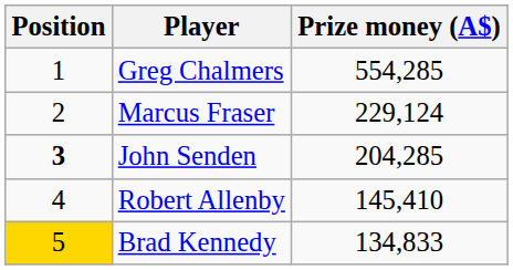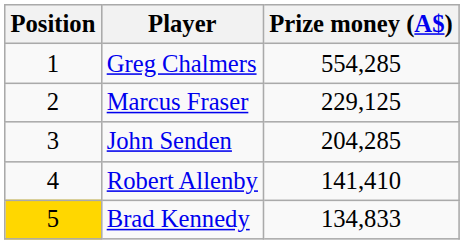Marcus Fraser | Prize money (A$): 229,124 -> 229,125
John Senden | Position: bold -> normal
Robert Allenby | Prize money (A$): 145,410 -> 141,410
